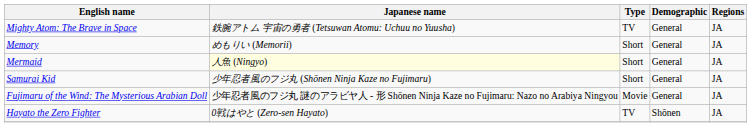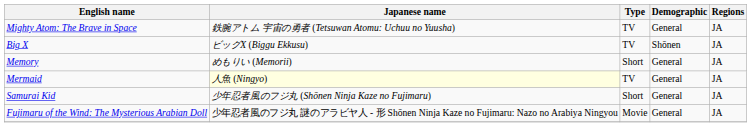+ row: Big X | ビッグX (Biggu Ekkusu) | TV | Shōnen | JA
Mermaid | Type: Short -> TV
- row: Hayato the Zero Fighter | 0戦はやと (Zero-sen Hayato) | TV | Shōnen | JA
